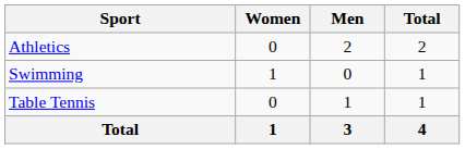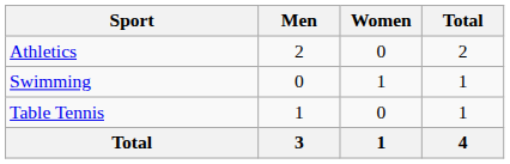columns swapped: Men <-> Women
